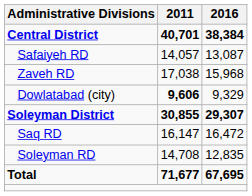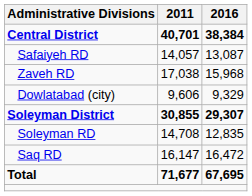Dowlatabad (city) | 2011: bold -> normal
rows swapped: Saq RD <-> Soleyman RD
